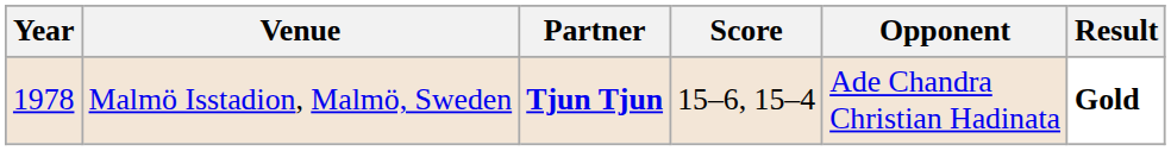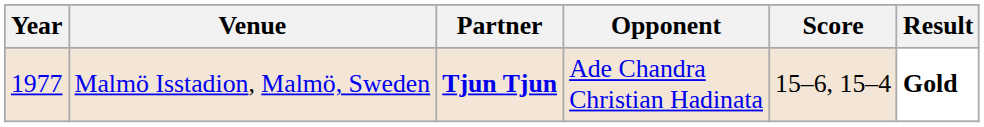columns swapped: Opponent <-> Score
Malmö Isstadion, Malmö, Sweden | Year: 1978 -> 1977
